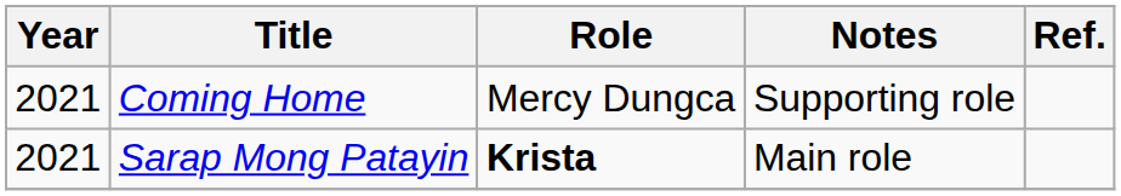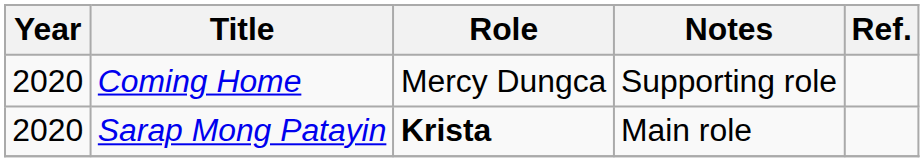Coming Home | Year: 2021 -> 2020
Sarap Mong Patayin | Year: 2021 -> 2020
